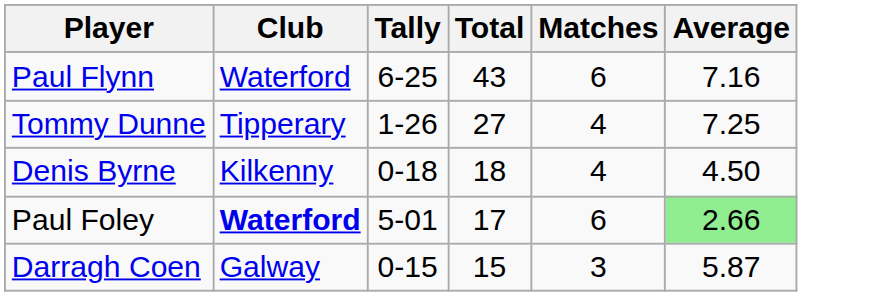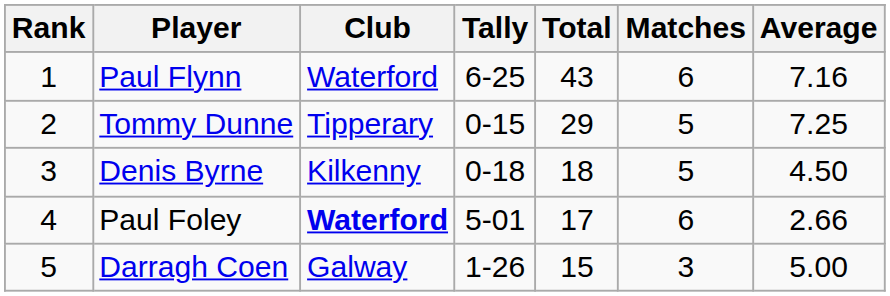+ column: Rank | 1 | 2 | 3 | 4 | 5
Tommy Dunne | Tally: 1-26 -> 0-15
Tommy Dunne | Total: 27 -> 29
Tommy Dunne | Matches: 4 -> 5
Denis Byrne | Matches: 4 -> 5
Paul Foley | Average: lightgreen background -> no background
Darragh Coen | Tally: 0-15 -> 1-26
Darragh Coen | Average: 5.87 -> 5.00
